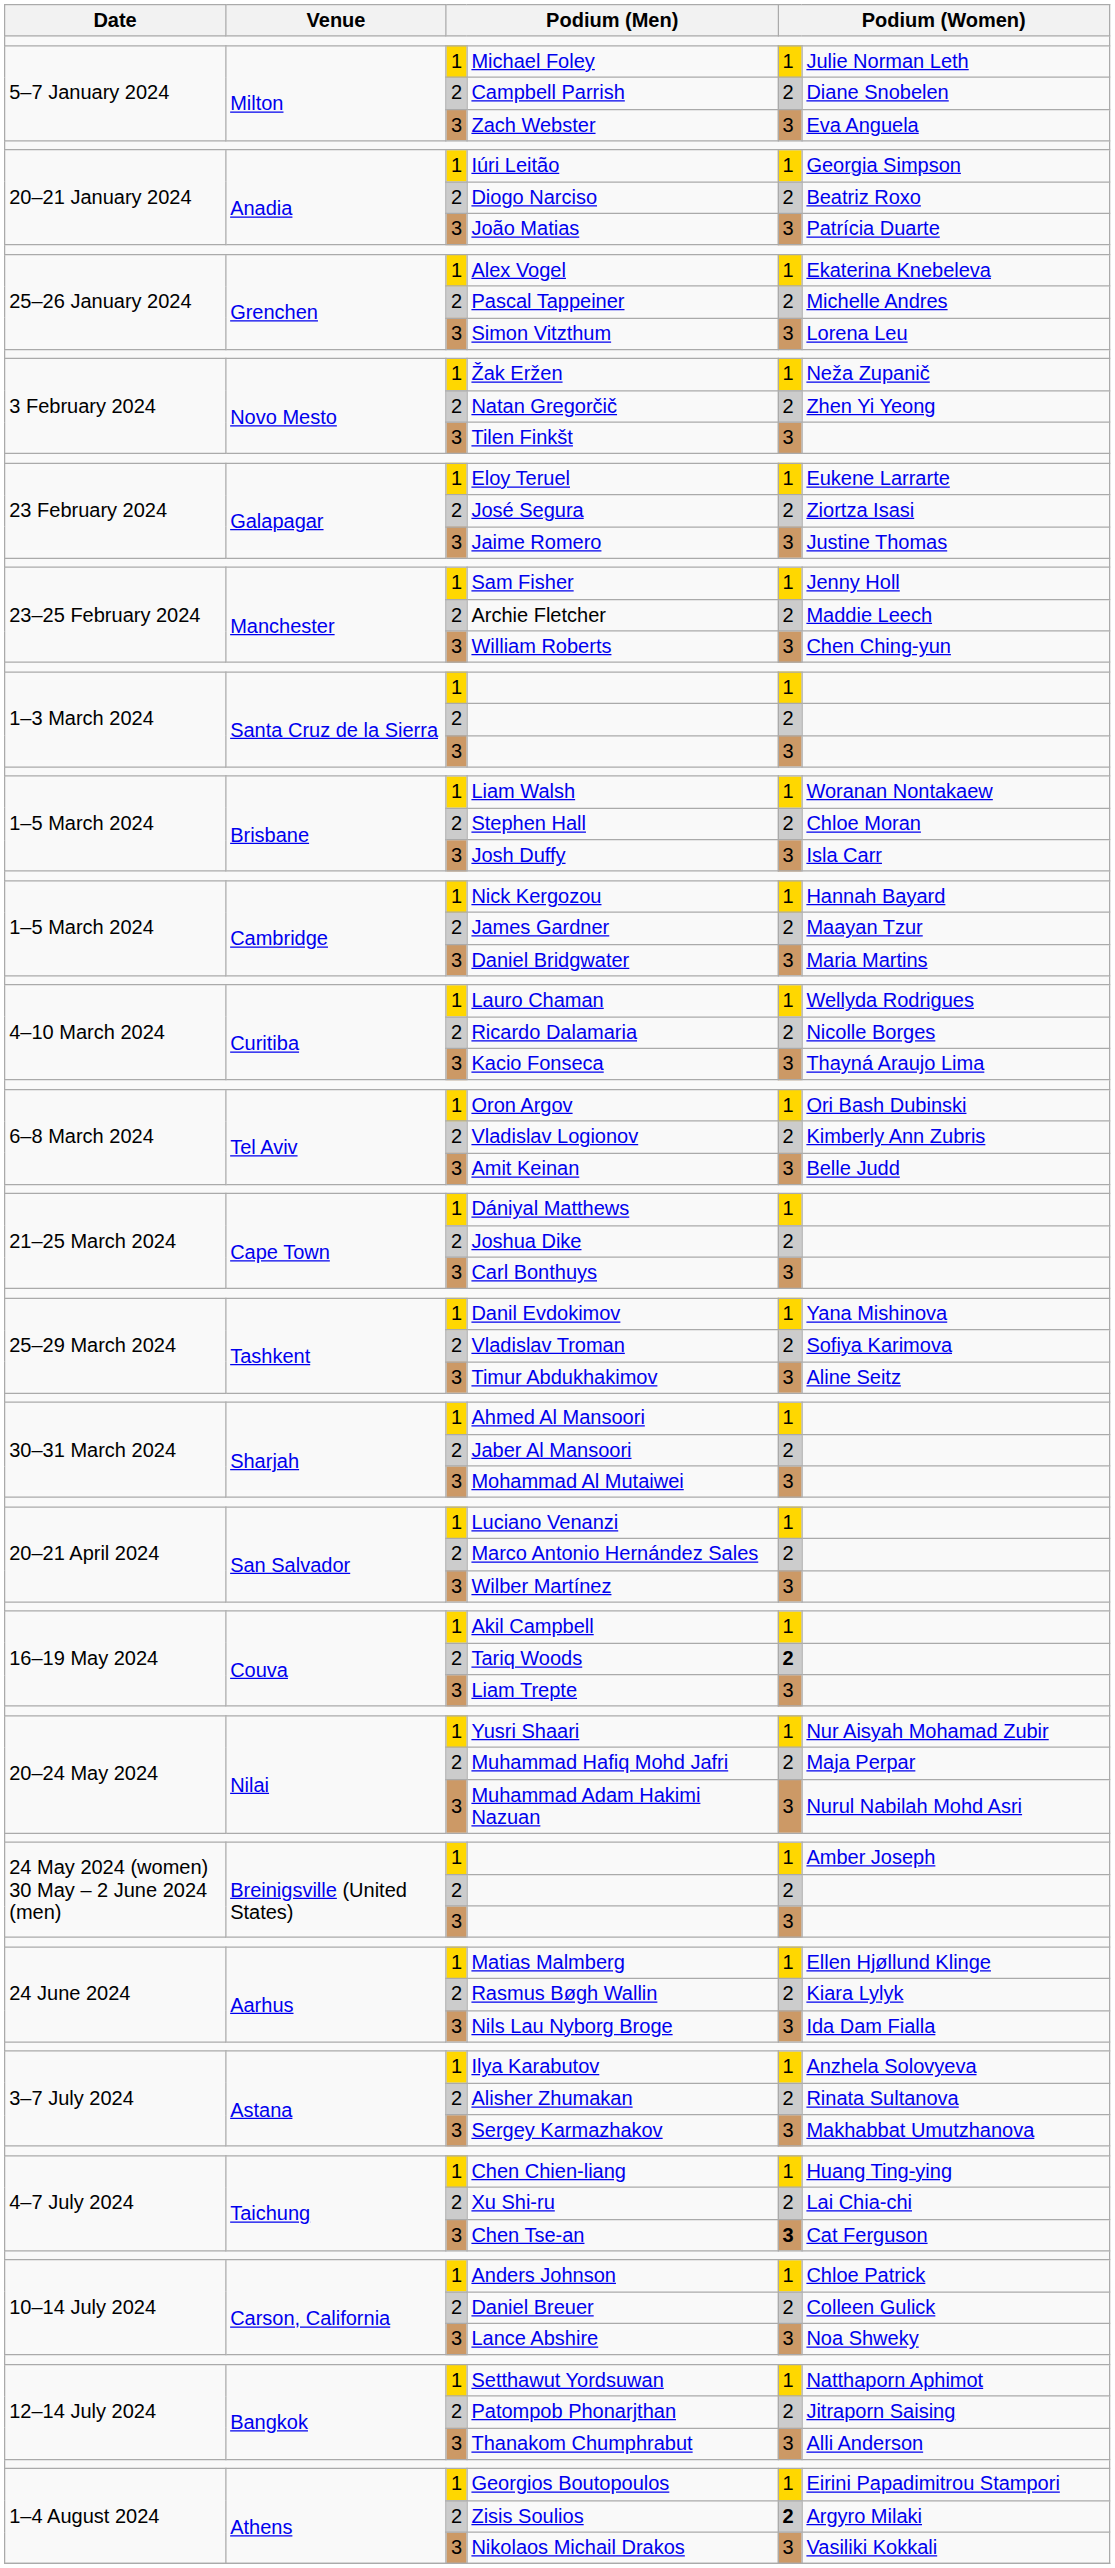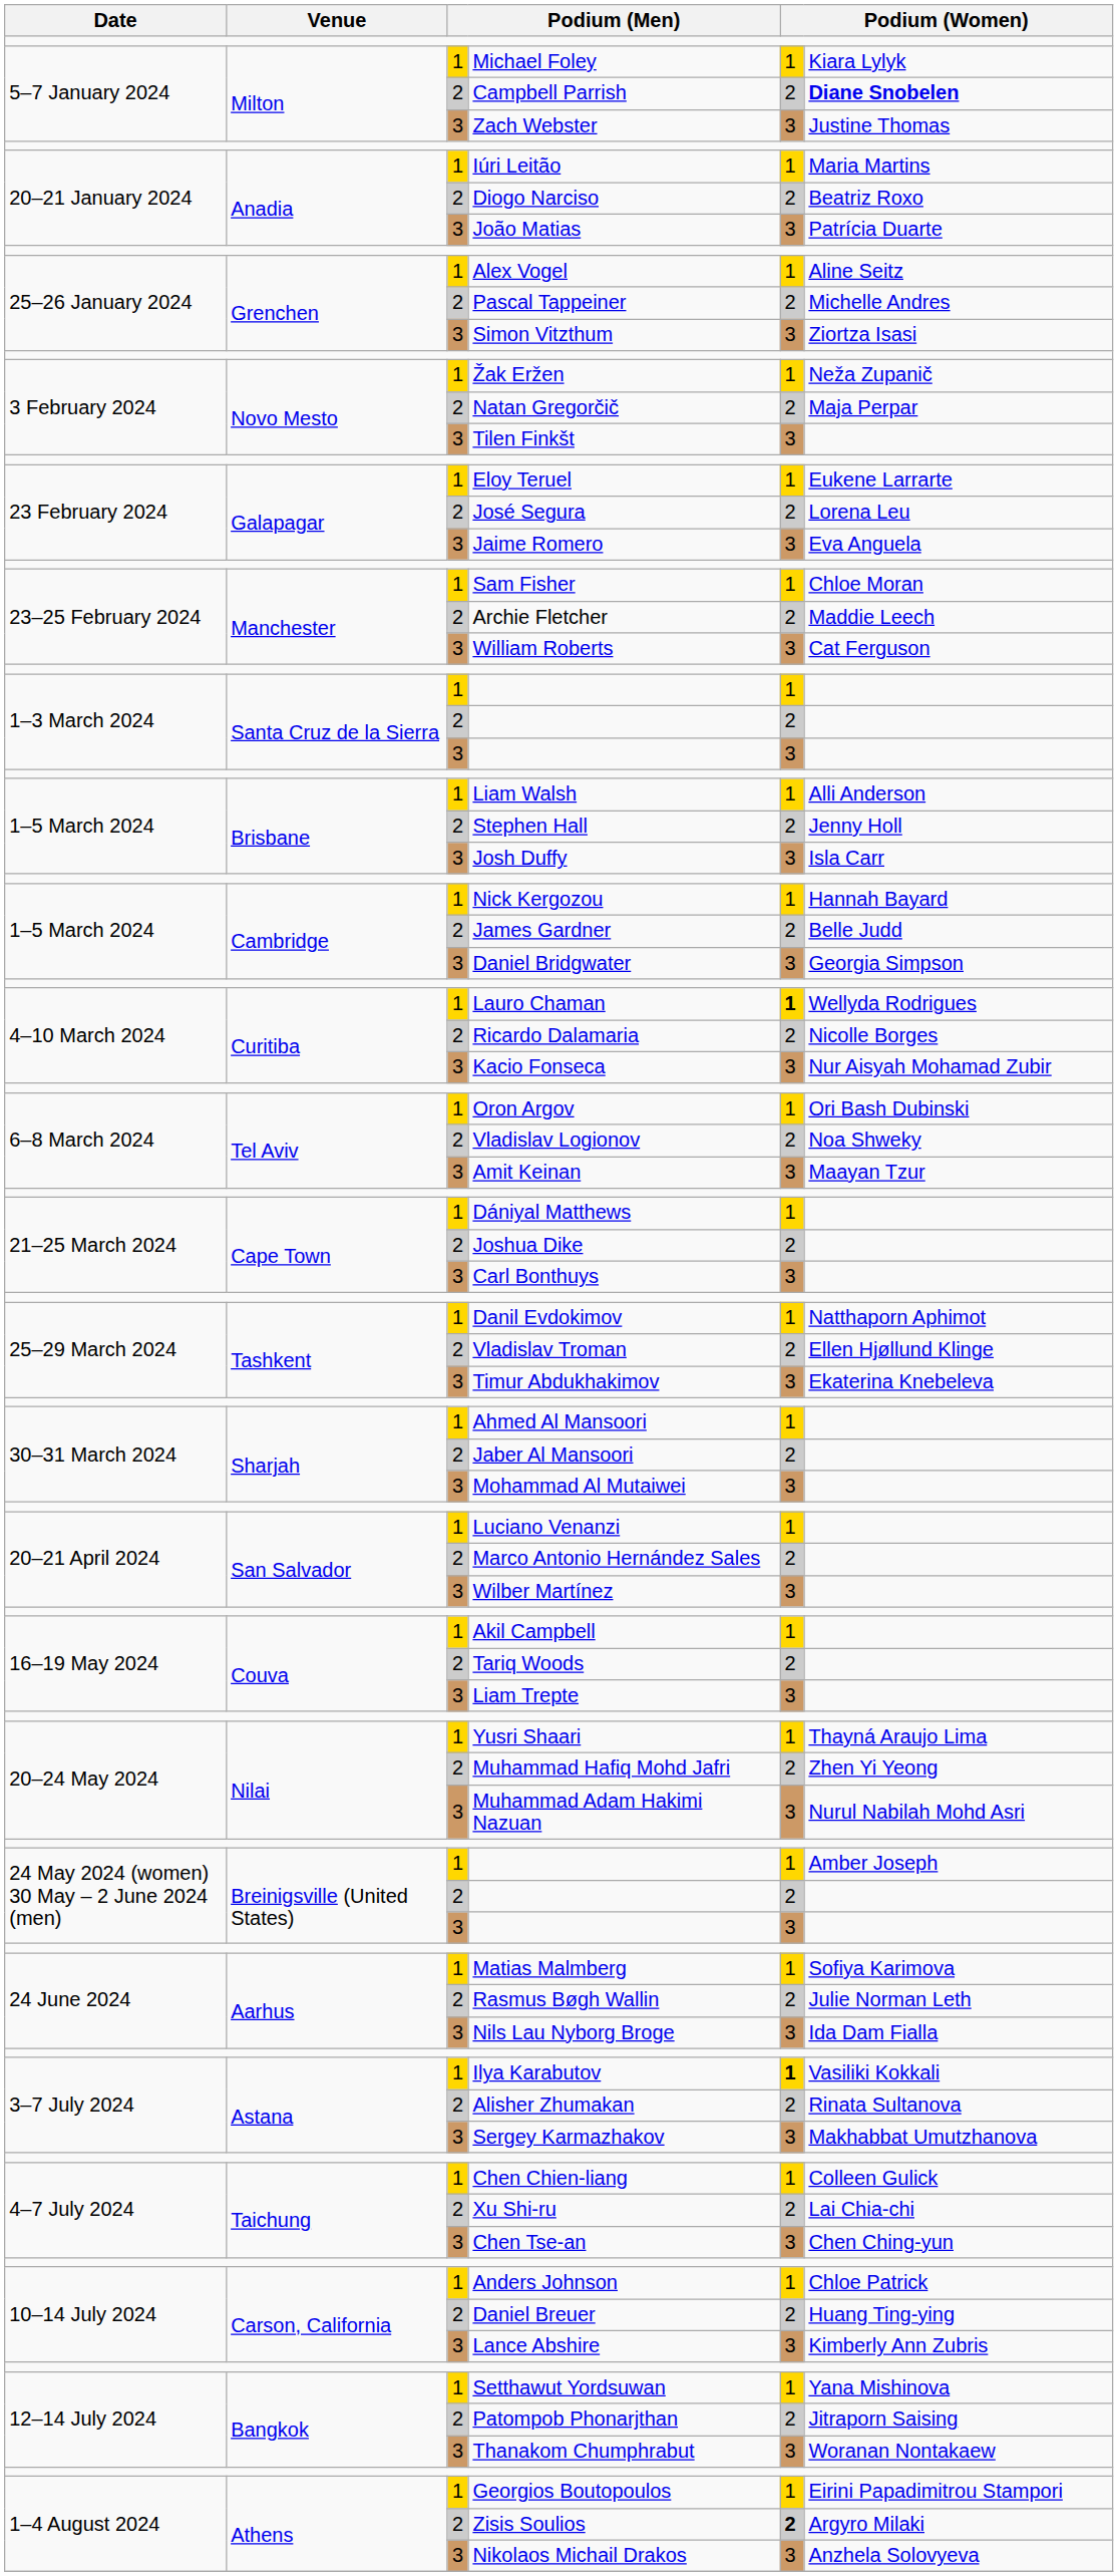Michael Foley | column 6: Julie Norman Leth -> Kiara Lylyk
Campbell Parrish | column 6: normal -> bold
Zach Webster | column 6: Eva Anguela -> Justine Thomas
Iúri Leitão | column 6: Georgia Simpson -> Maria Martins
Alex Vogel | column 6: Ekaterina Knebeleva -> Aline Seitz
Simon Vitzthum | column 6: Lorena Leu -> Ziortza Isasi
Natan Gregorčič | column 6: Zhen Yi Yeong -> Maja Perpar
José Segura | column 6: Ziortza Isasi -> Lorena Leu
Jaime Romero | column 6: Justine Thomas -> Eva Anguela
Sam Fisher | column 6: Jenny Holl -> Chloe Moran
William Roberts | column 6: Chen Ching-yun -> Cat Ferguson
Liam Walsh | column 6: Woranan Nontakaew -> Alli Anderson
Stephen Hall | column 6: Chloe Moran -> Jenny Holl
James Gardner | column 6: Maayan Tzur -> Belle Judd
Daniel Bridgwater | column 6: Maria Martins -> Georgia Simpson
Lauro Chaman | column 5: normal -> bold
Kacio Fonseca | column 6: Thayná Araujo Lima -> Nur Aisyah Mohamad Zubir
Vladislav Logionov | column 6: Kimberly Ann Zubris -> Noa Shweky
Amit Keinan | column 6: Belle Judd -> Maayan Tzur
Danil Evdokimov | column 6: Yana Mishinova -> Natthaporn Aphimot
Vladislav Troman | column 6: Sofiya Karimova -> Ellen Hjøllund Klinge
Timur Abdukhakimov | column 6: Aline Seitz -> Ekaterina Knebeleva
Tariq Woods | column 5: bold -> normal
Yusri Shaari | column 6: Nur Aisyah Mohamad Zubir -> Thayná Araujo Lima
Muhammad Hafiq Mohd Jafri | column 6: Maja Perpar -> Zhen Yi Yeong
Matias Malmberg | column 6: Ellen Hjøllund Klinge -> Sofiya Karimova
Rasmus Bøgh Wallin | column 6: Kiara Lylyk -> Julie Norman Leth
Ilya Karabutov | column 5: normal -> bold
Ilya Karabutov | column 6: Anzhela Solovyeva -> Vasiliki Kokkali
Chen Chien-liang | column 6: Huang Ting-ying -> Colleen Gulick
Chen Tse-an | column 5: bold -> normal
Chen Tse-an | column 6: Cat Ferguson -> Chen Ching-yun
Daniel Breuer | column 6: Colleen Gulick -> Huang Ting-ying
Lance Abshire | column 6: Noa Shweky -> Kimberly Ann Zubris
Setthawut Yordsuwan | column 6: Natthaporn Aphimot -> Yana Mishinova
Thanakom Chumphrabut | column 6: Alli Anderson -> Woranan Nontakaew
Nikolaos Michail Drakos | column 6: Vasiliki Kokkali -> Anzhela Solovyeva
